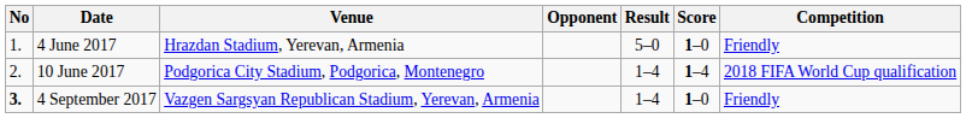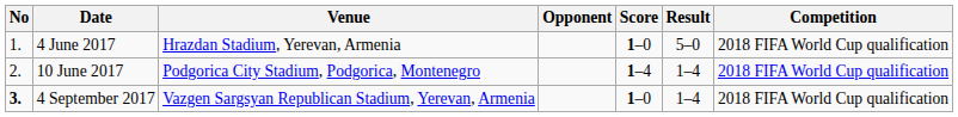columns swapped: Score <-> Result
4 June 2017 | Competition: Friendly -> 2018 FIFA World Cup qualification
4 September 2017 | Competition: Friendly -> 2018 FIFA World Cup qualification
